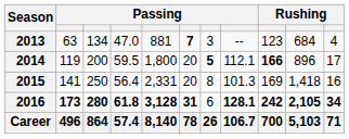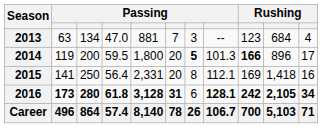2013 | column 6: bold -> normal
2014 | column 8: 112.1 -> 101.3
2015 | column 8: 101.3 -> 112.1
